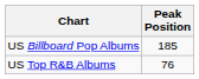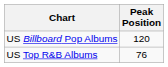US Billboard Pop Albums | Peak Position: 185 -> 120
